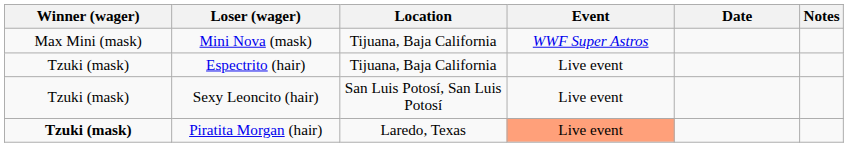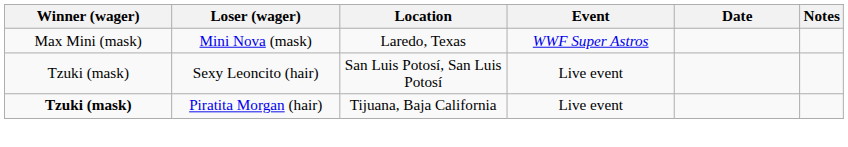Mini Nova (mask) | Location: Tijuana, Baja California -> Laredo, Texas
- row: Tzuki (mask) | Espectrito (hair) | Tijuana, Baja California | Live event
Piratita Morgan (hair) | Location: Laredo, Texas -> Tijuana, Baja California
Piratita Morgan (hair) | Event: lightsalmon background -> no background
